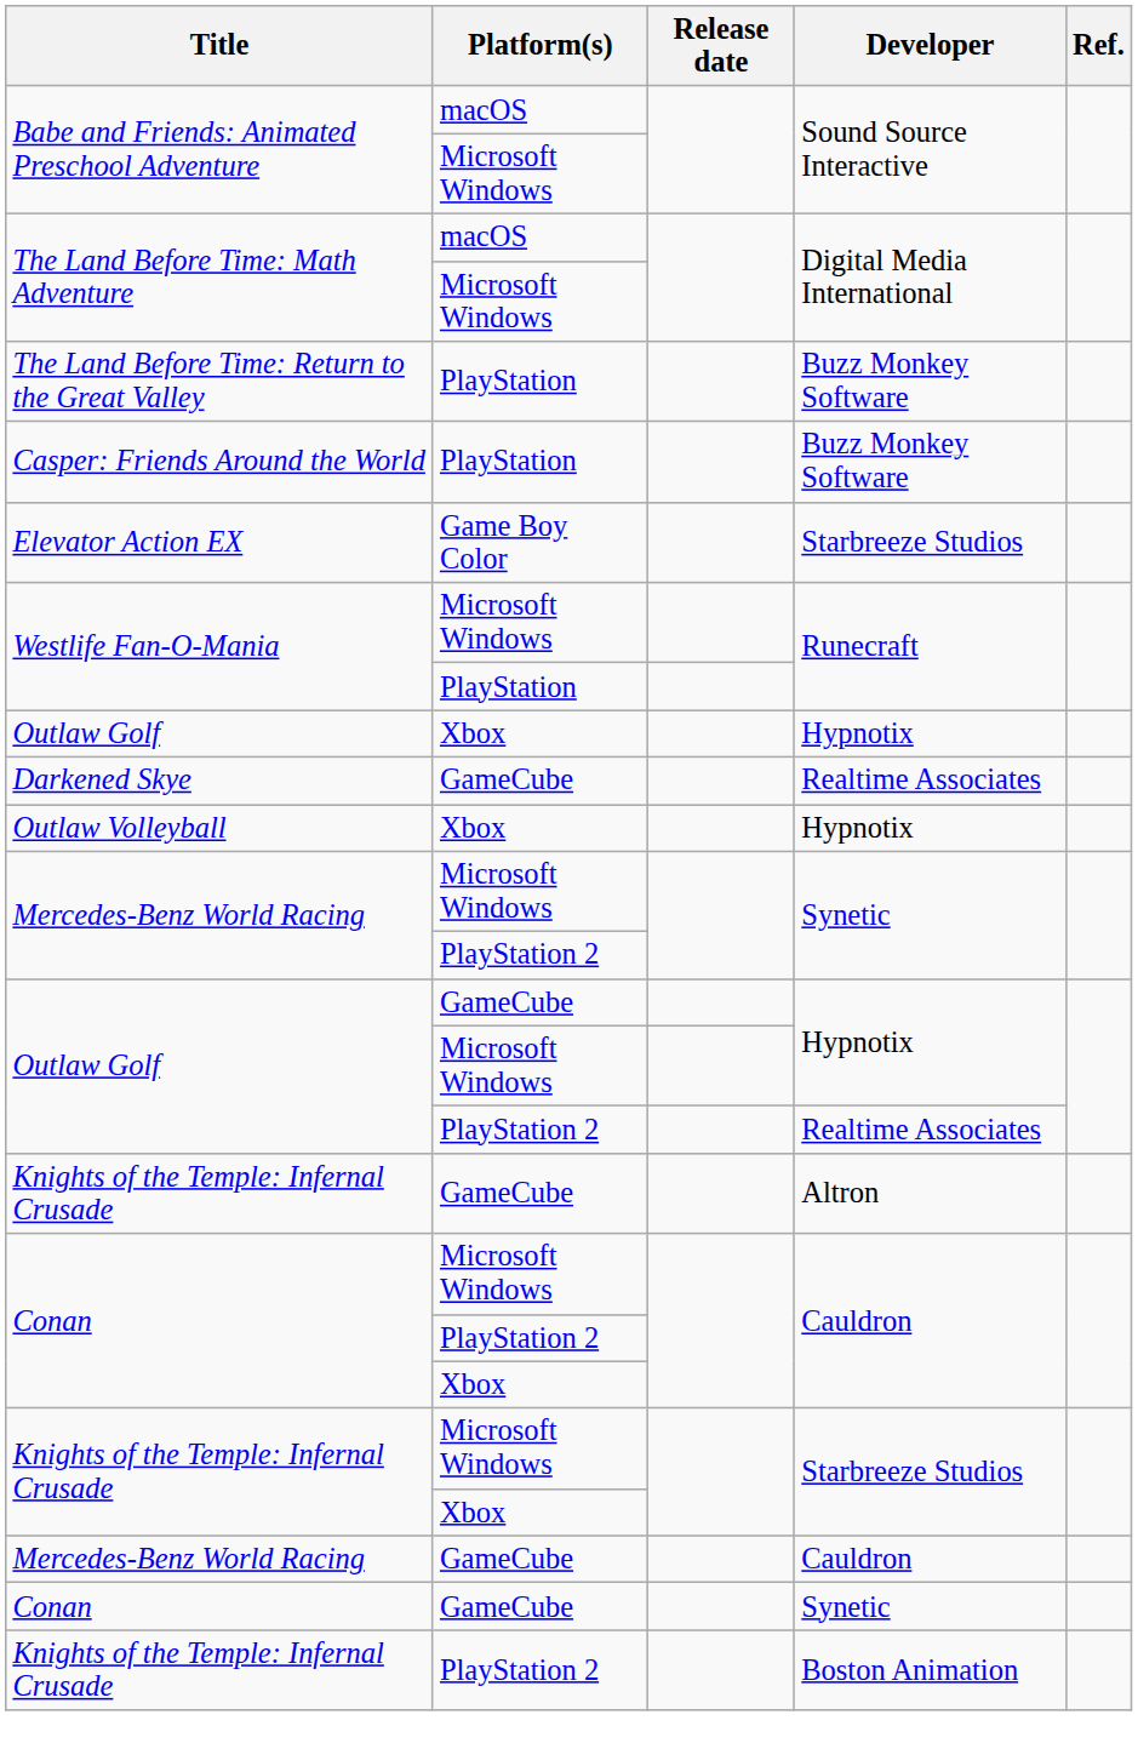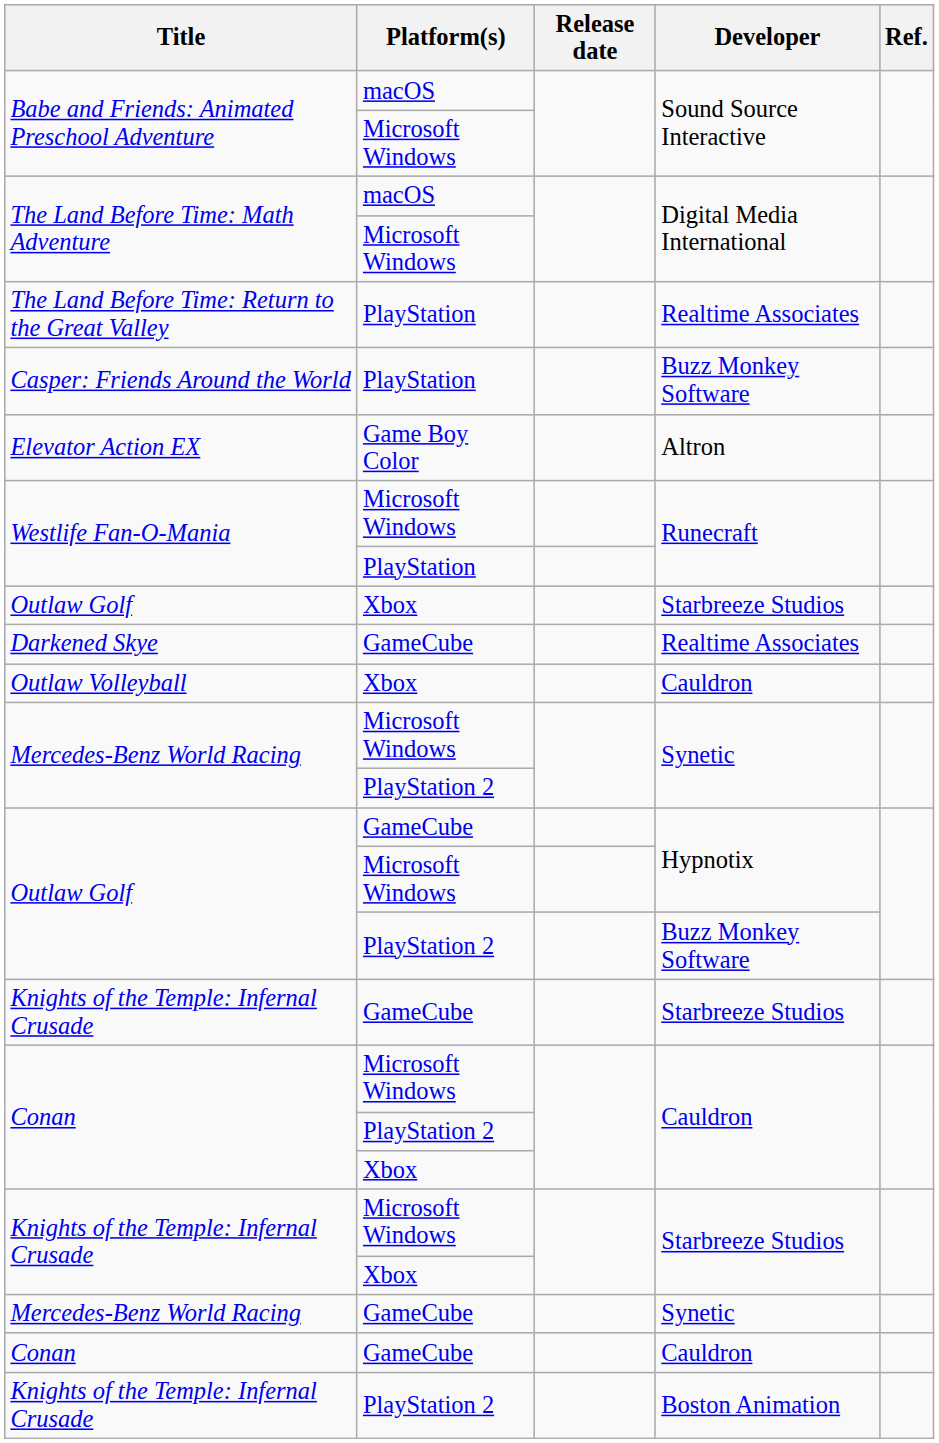The Land Before Time: Return to the Great Valley | Developer: Buzz Monkey Software -> Realtime Associates
Elevator Action EX | Developer: Starbreeze Studios -> Altron
Outlaw Golf / Xbox | Developer: Hypnotix -> Starbreeze Studios
Outlaw Volleyball | Developer: Hypnotix -> Cauldron
Outlaw Golf / PlayStation 2 | Developer: Realtime Associates -> Buzz Monkey Software
Knights of the Temple: Infernal Crusade / GameCube | Developer: Altron -> Starbreeze Studios
Mercedes-Benz World Racing / GameCube | Developer: Cauldron -> Synetic
Conan / GameCube | Developer: Synetic -> Cauldron
